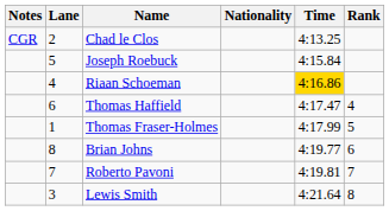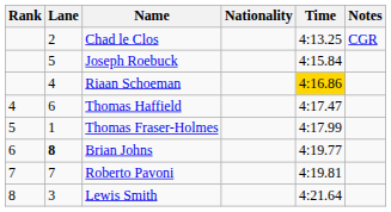columns swapped: Rank <-> Notes
Brian Johns | Lane: normal -> bold
